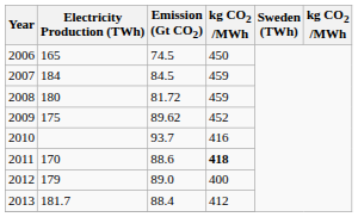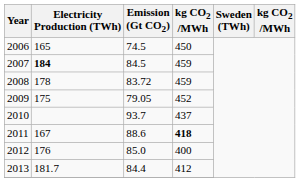2007 | Electricity Production (TWh): normal -> bold
2008 | Electricity Production (TWh): 180 -> 178
2008 | Emission (Gt CO2): 81.72 -> 83.72
2009 | Emission (Gt CO2): 89.62 -> 79.05
2010 | column 4: 416 -> 437
2011 | Electricity Production (TWh): 170 -> 167
2012 | Electricity Production (TWh): 179 -> 176
2012 | Emission (Gt CO2): 89.0 -> 85.0
2013 | Emission (Gt CO2): 88.4 -> 84.4
